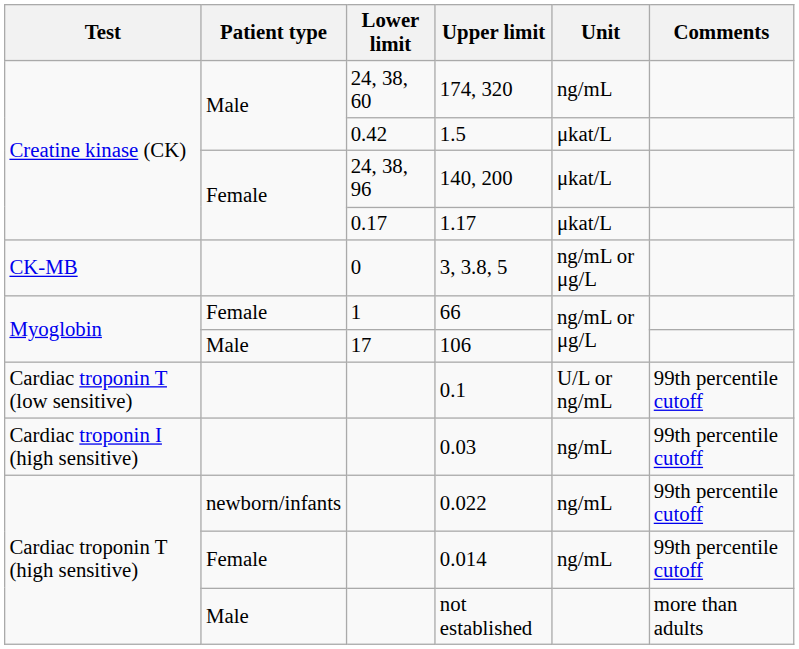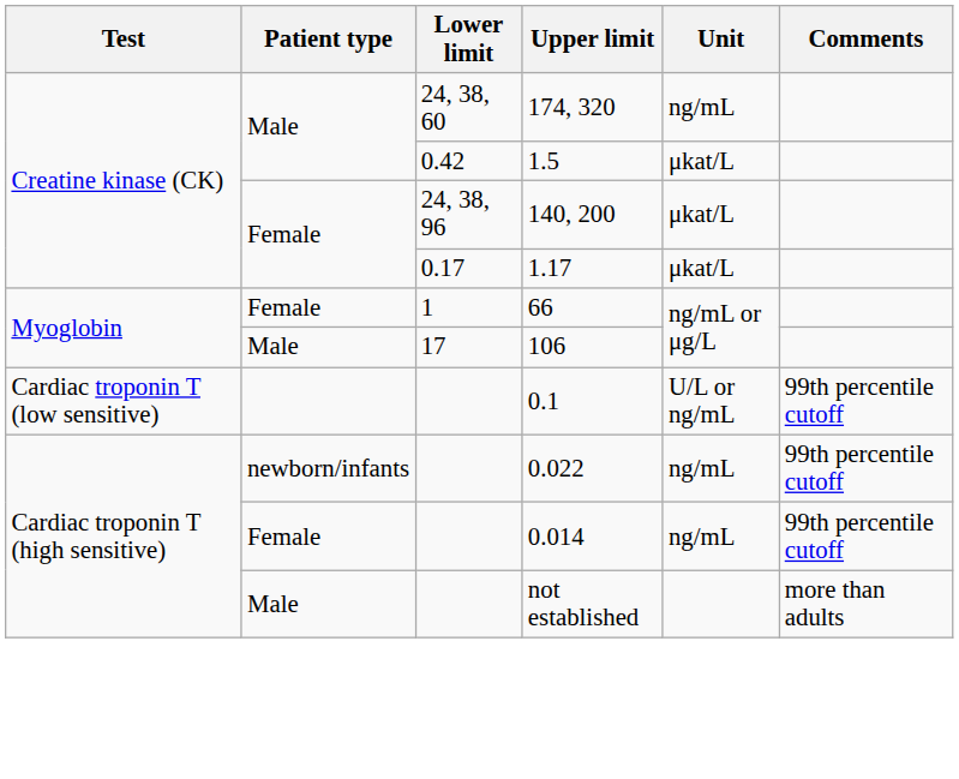- row: CK-MB | 0 | 3, 3.8, 5 | ng/mL or μg/L
- row: Cardiac troponin I (high sensitive) | 0.03 | ng/mL | 99th percentile cutoff
